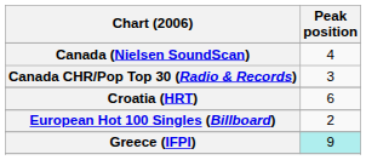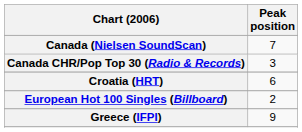Canada (Nielsen SoundScan) | Peak position: 4 -> 7
Greece (IFPI) | Peak position: paleturquoise background -> no background
